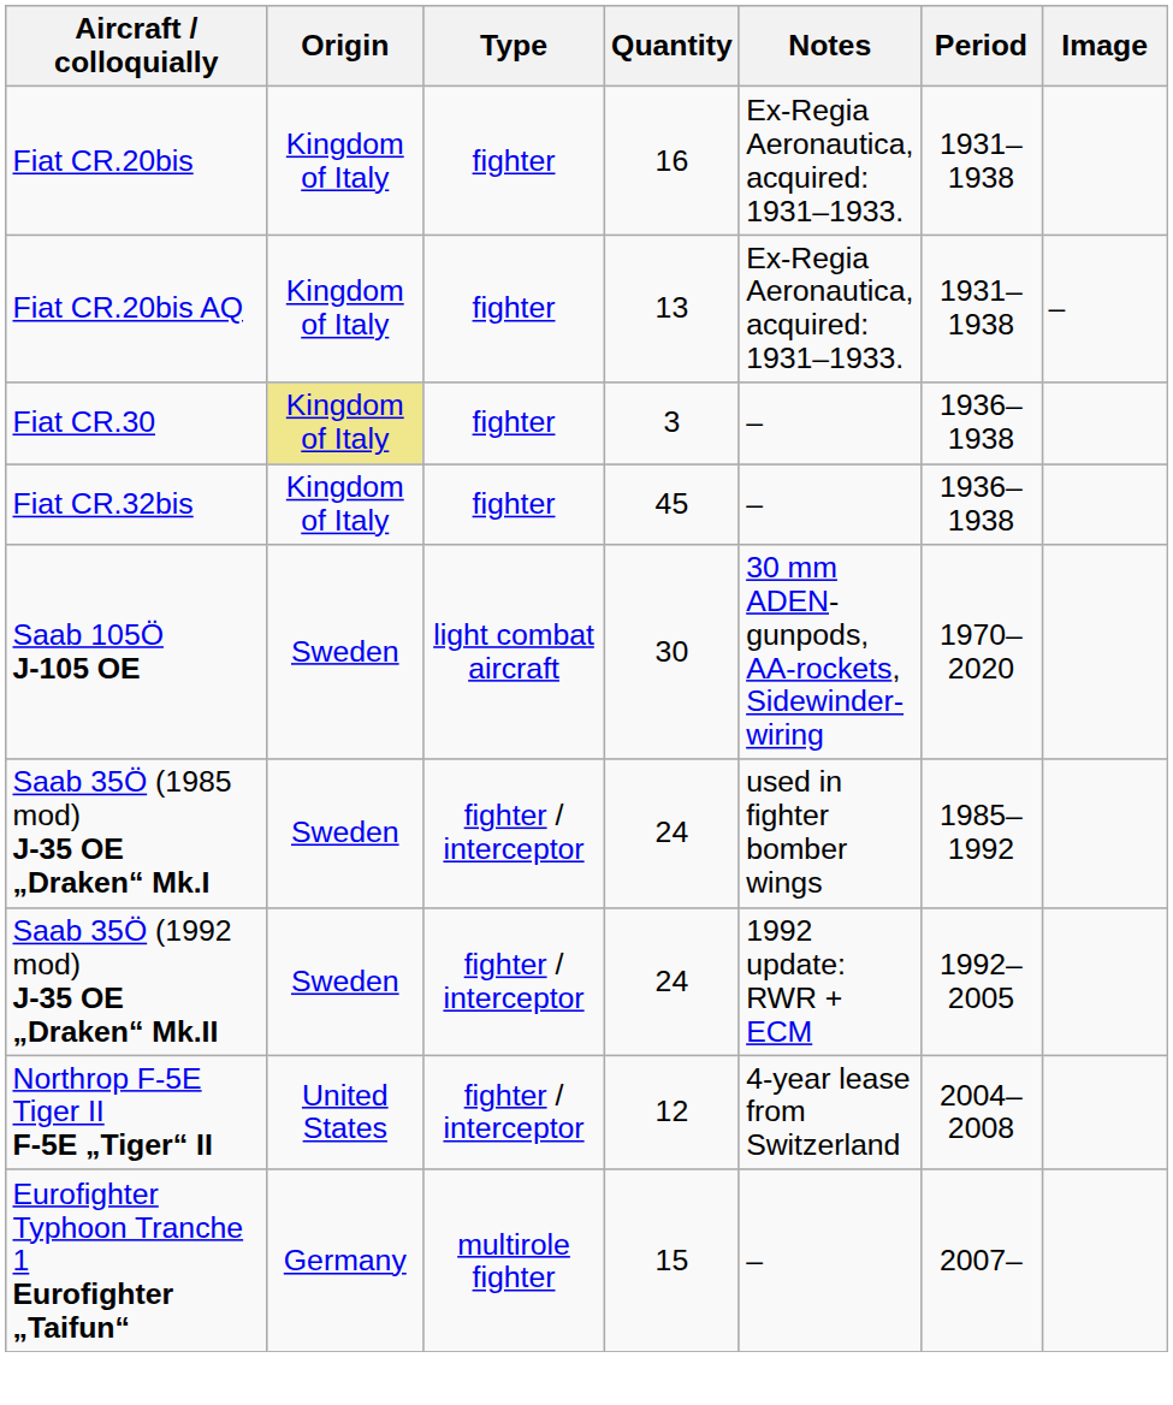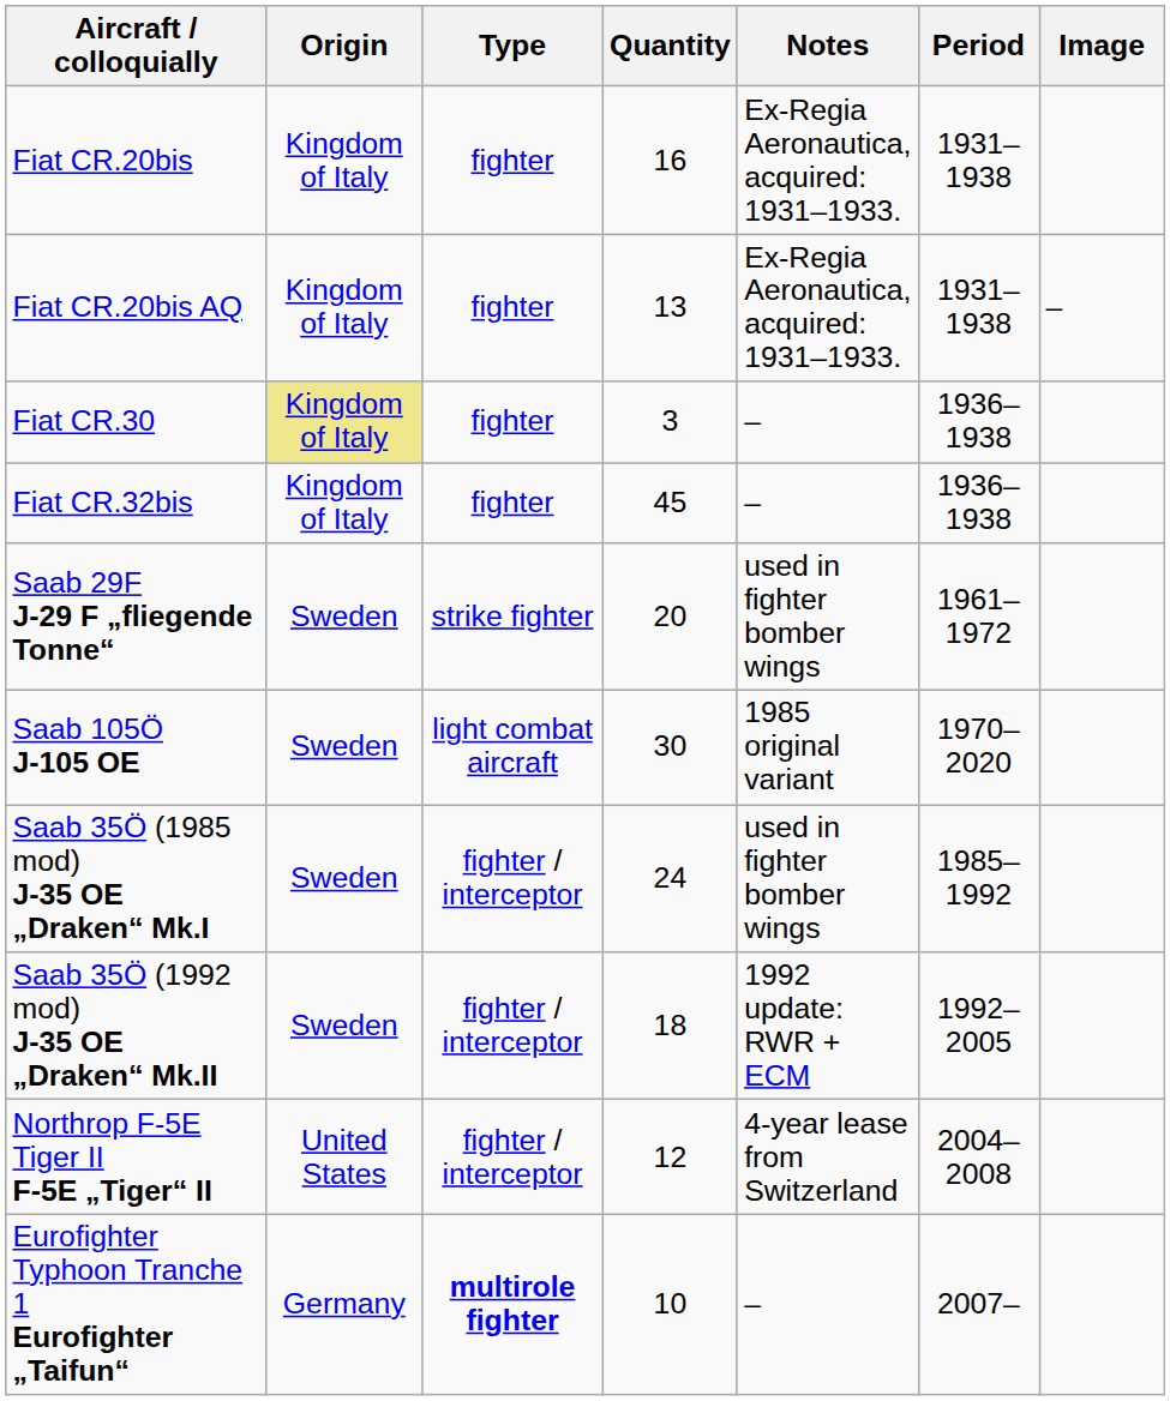+ row: Saab 29F J-29 F „fliegende Tonne“ | Sweden | strike fighter | 20 | used in fighter bomber wings | 1961–1972
Saab 105Ö J-105 OE | Notes: 30 mm ADEN-gunpods, AA-rockets, Sidewinder-wiring -> 1985 original variant
Saab 35Ö (1992 mod) J-35 OE „Draken“ Mk.II | Quantity: 24 -> 18
Eurofighter Typhoon Tranche 1 Eurofighter „Taifun“ | Type: normal -> bold
Eurofighter Typhoon Tranche 1 Eurofighter „Taifun“ | Quantity: 15 -> 10
